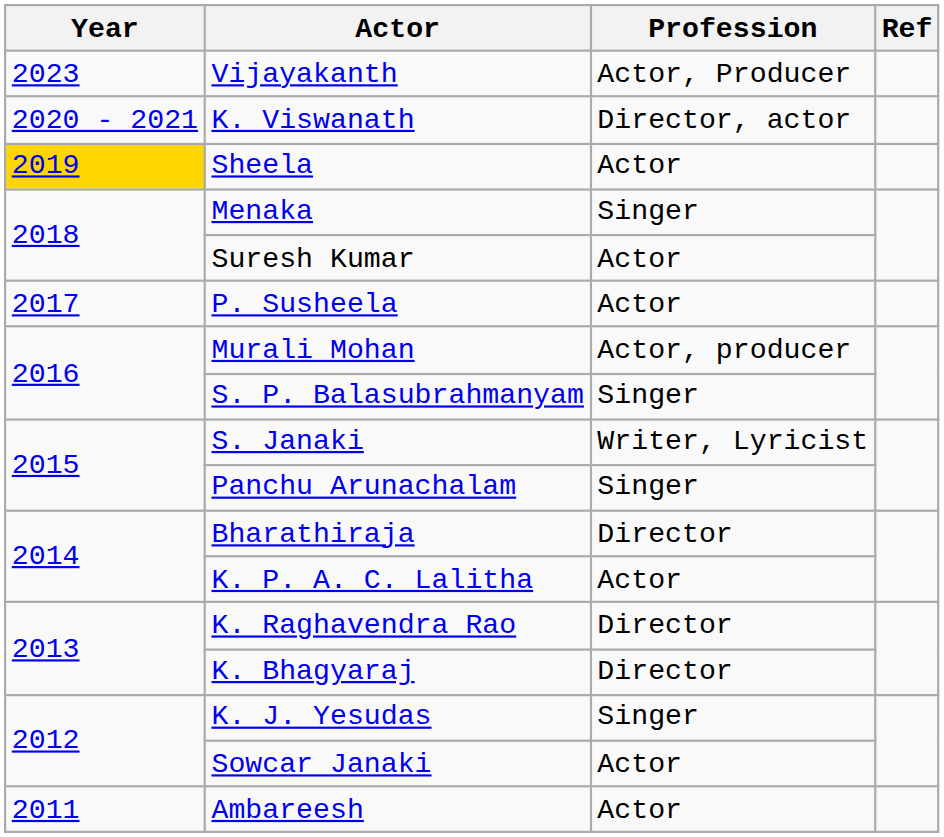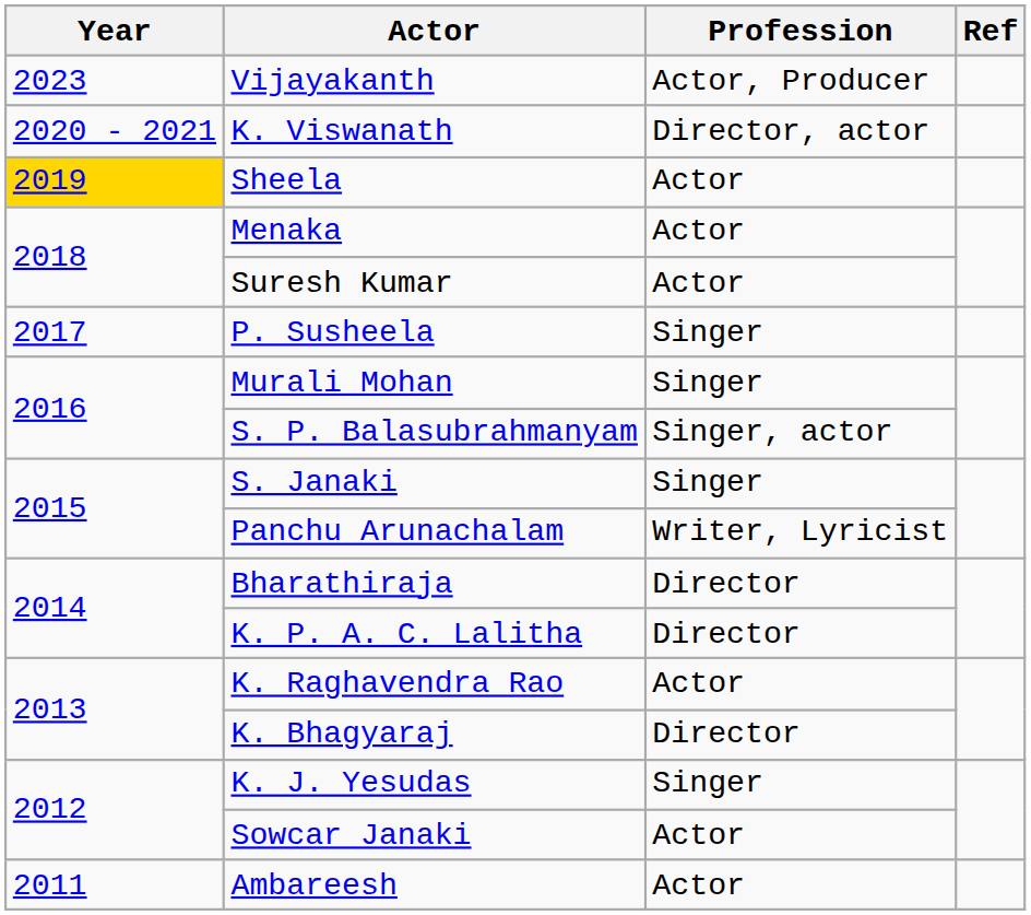Menaka | Profession: Singer -> Actor
P. Susheela | Profession: Actor -> Singer
Murali Mohan | Profession: Actor, producer -> Singer
S. P. Balasubrahmanyam | Profession: Singer -> Singer, actor
S. Janaki | Profession: Writer, Lyricist -> Singer
Panchu Arunachalam | Profession: Singer -> Writer, Lyricist
K. P. A. C. Lalitha | Profession: Actor -> Director
K. Raghavendra Rao | Profession: Director -> Actor
